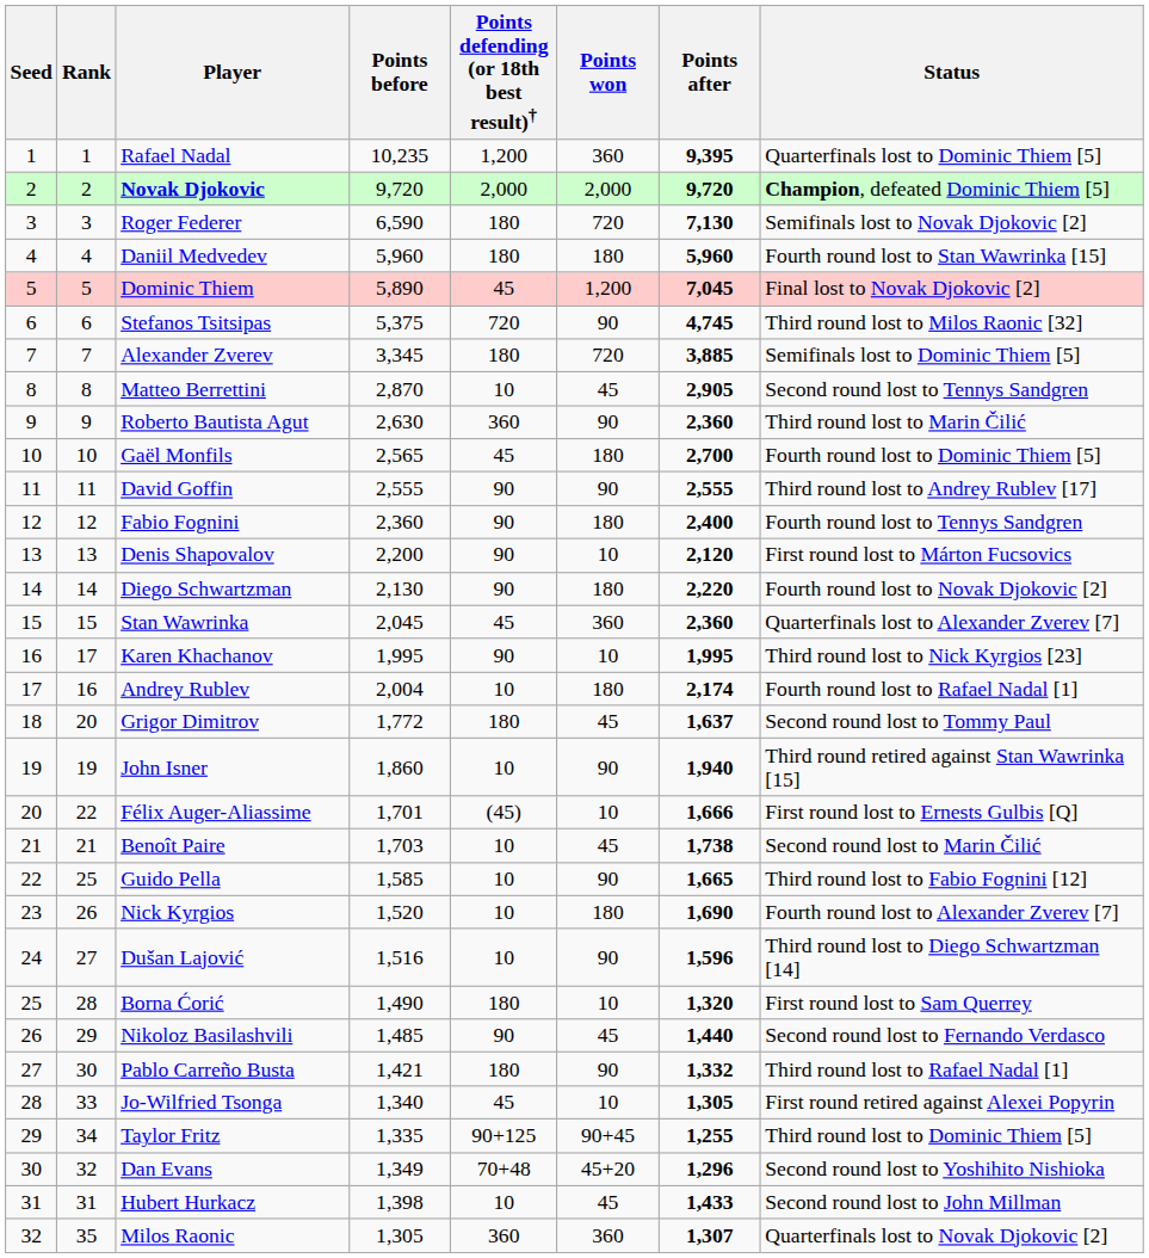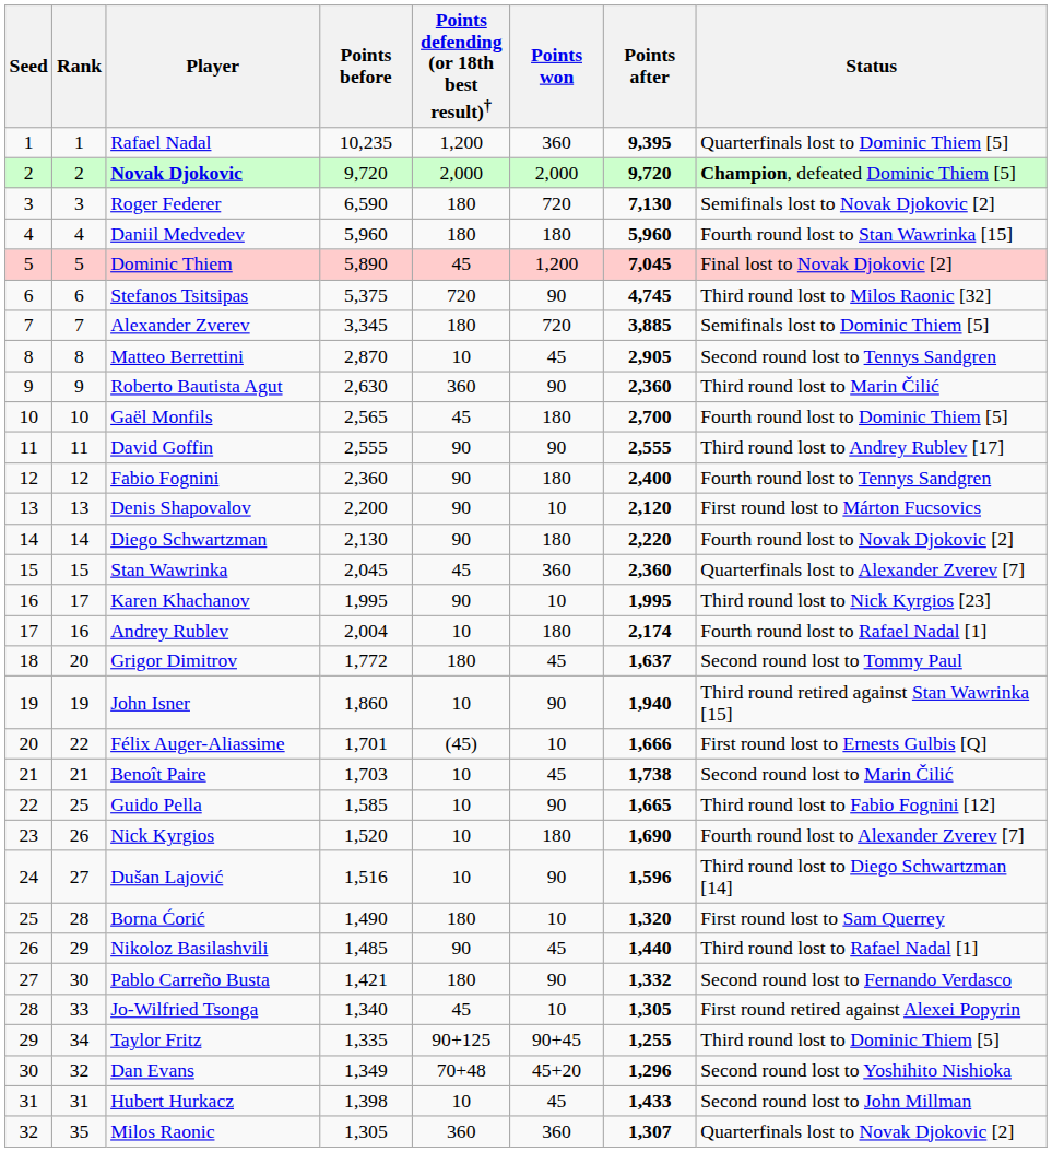Nikoloz Basilashvili | Status: Second round lost to Fernando Verdasco -> Third round lost to Rafael Nadal [1]
Pablo Carreño Busta | Status: Third round lost to Rafael Nadal [1] -> Second round lost to Fernando Verdasco
